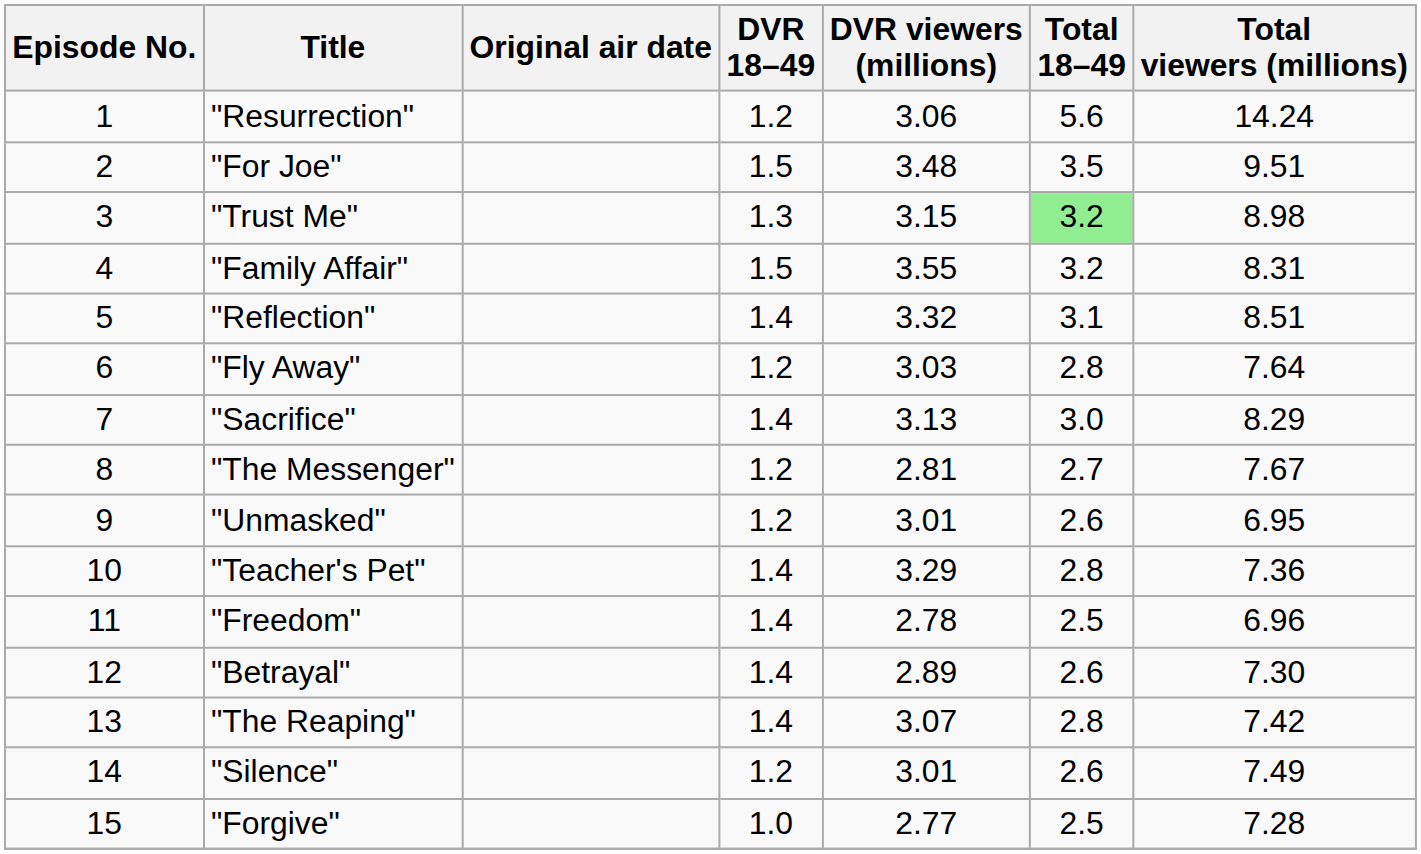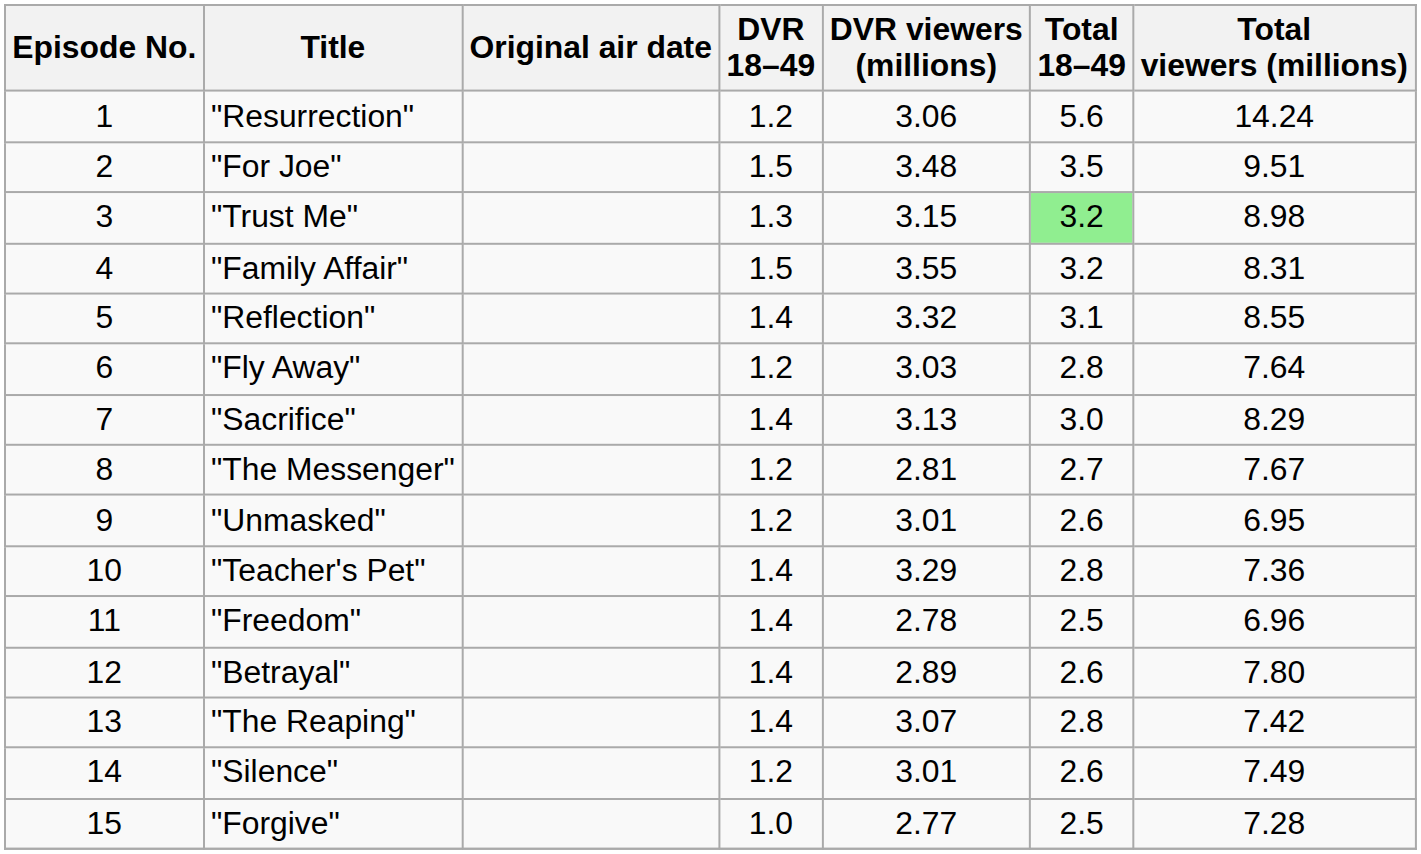"Reflection" | Total viewers (millions): 8.51 -> 8.55
"Betrayal" | Total viewers (millions): 7.30 -> 7.80
